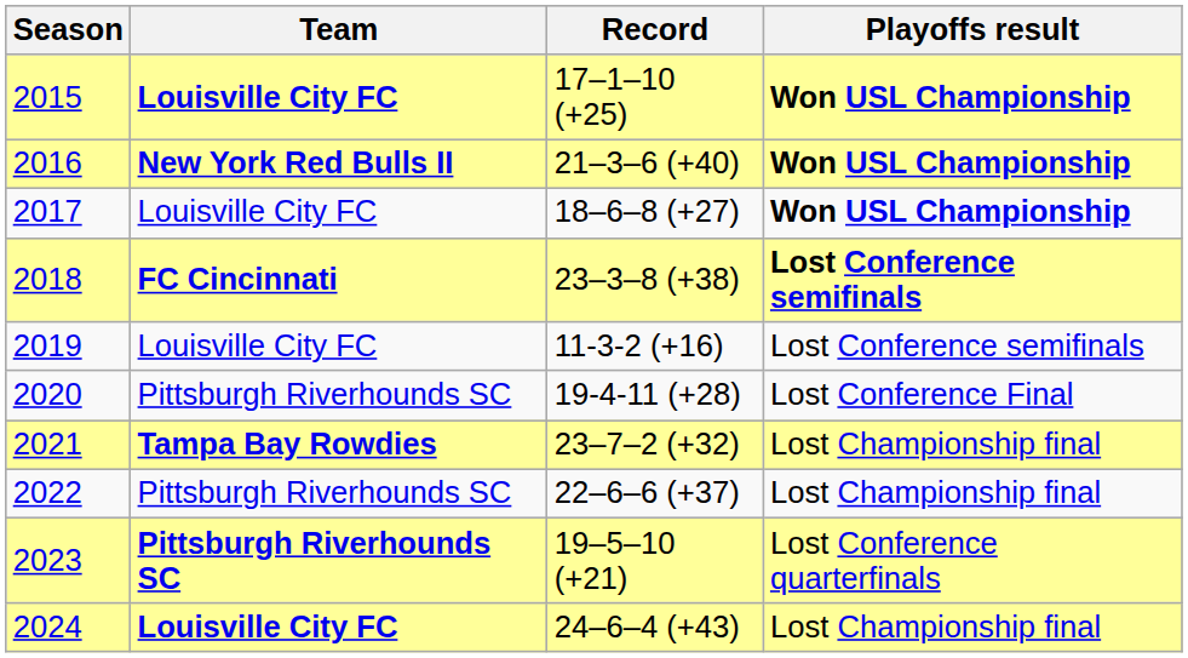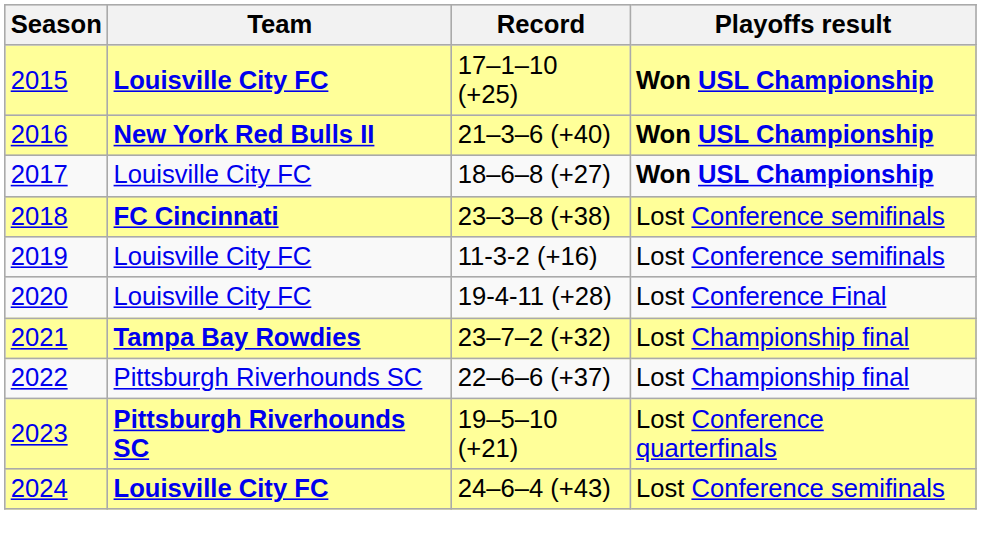2018 | Playoffs result: bold -> normal
2020 | Team: Pittsburgh Riverhounds SC -> Louisville City FC
2024 | Playoffs result: Lost Championship final -> Lost Conference semifinals
